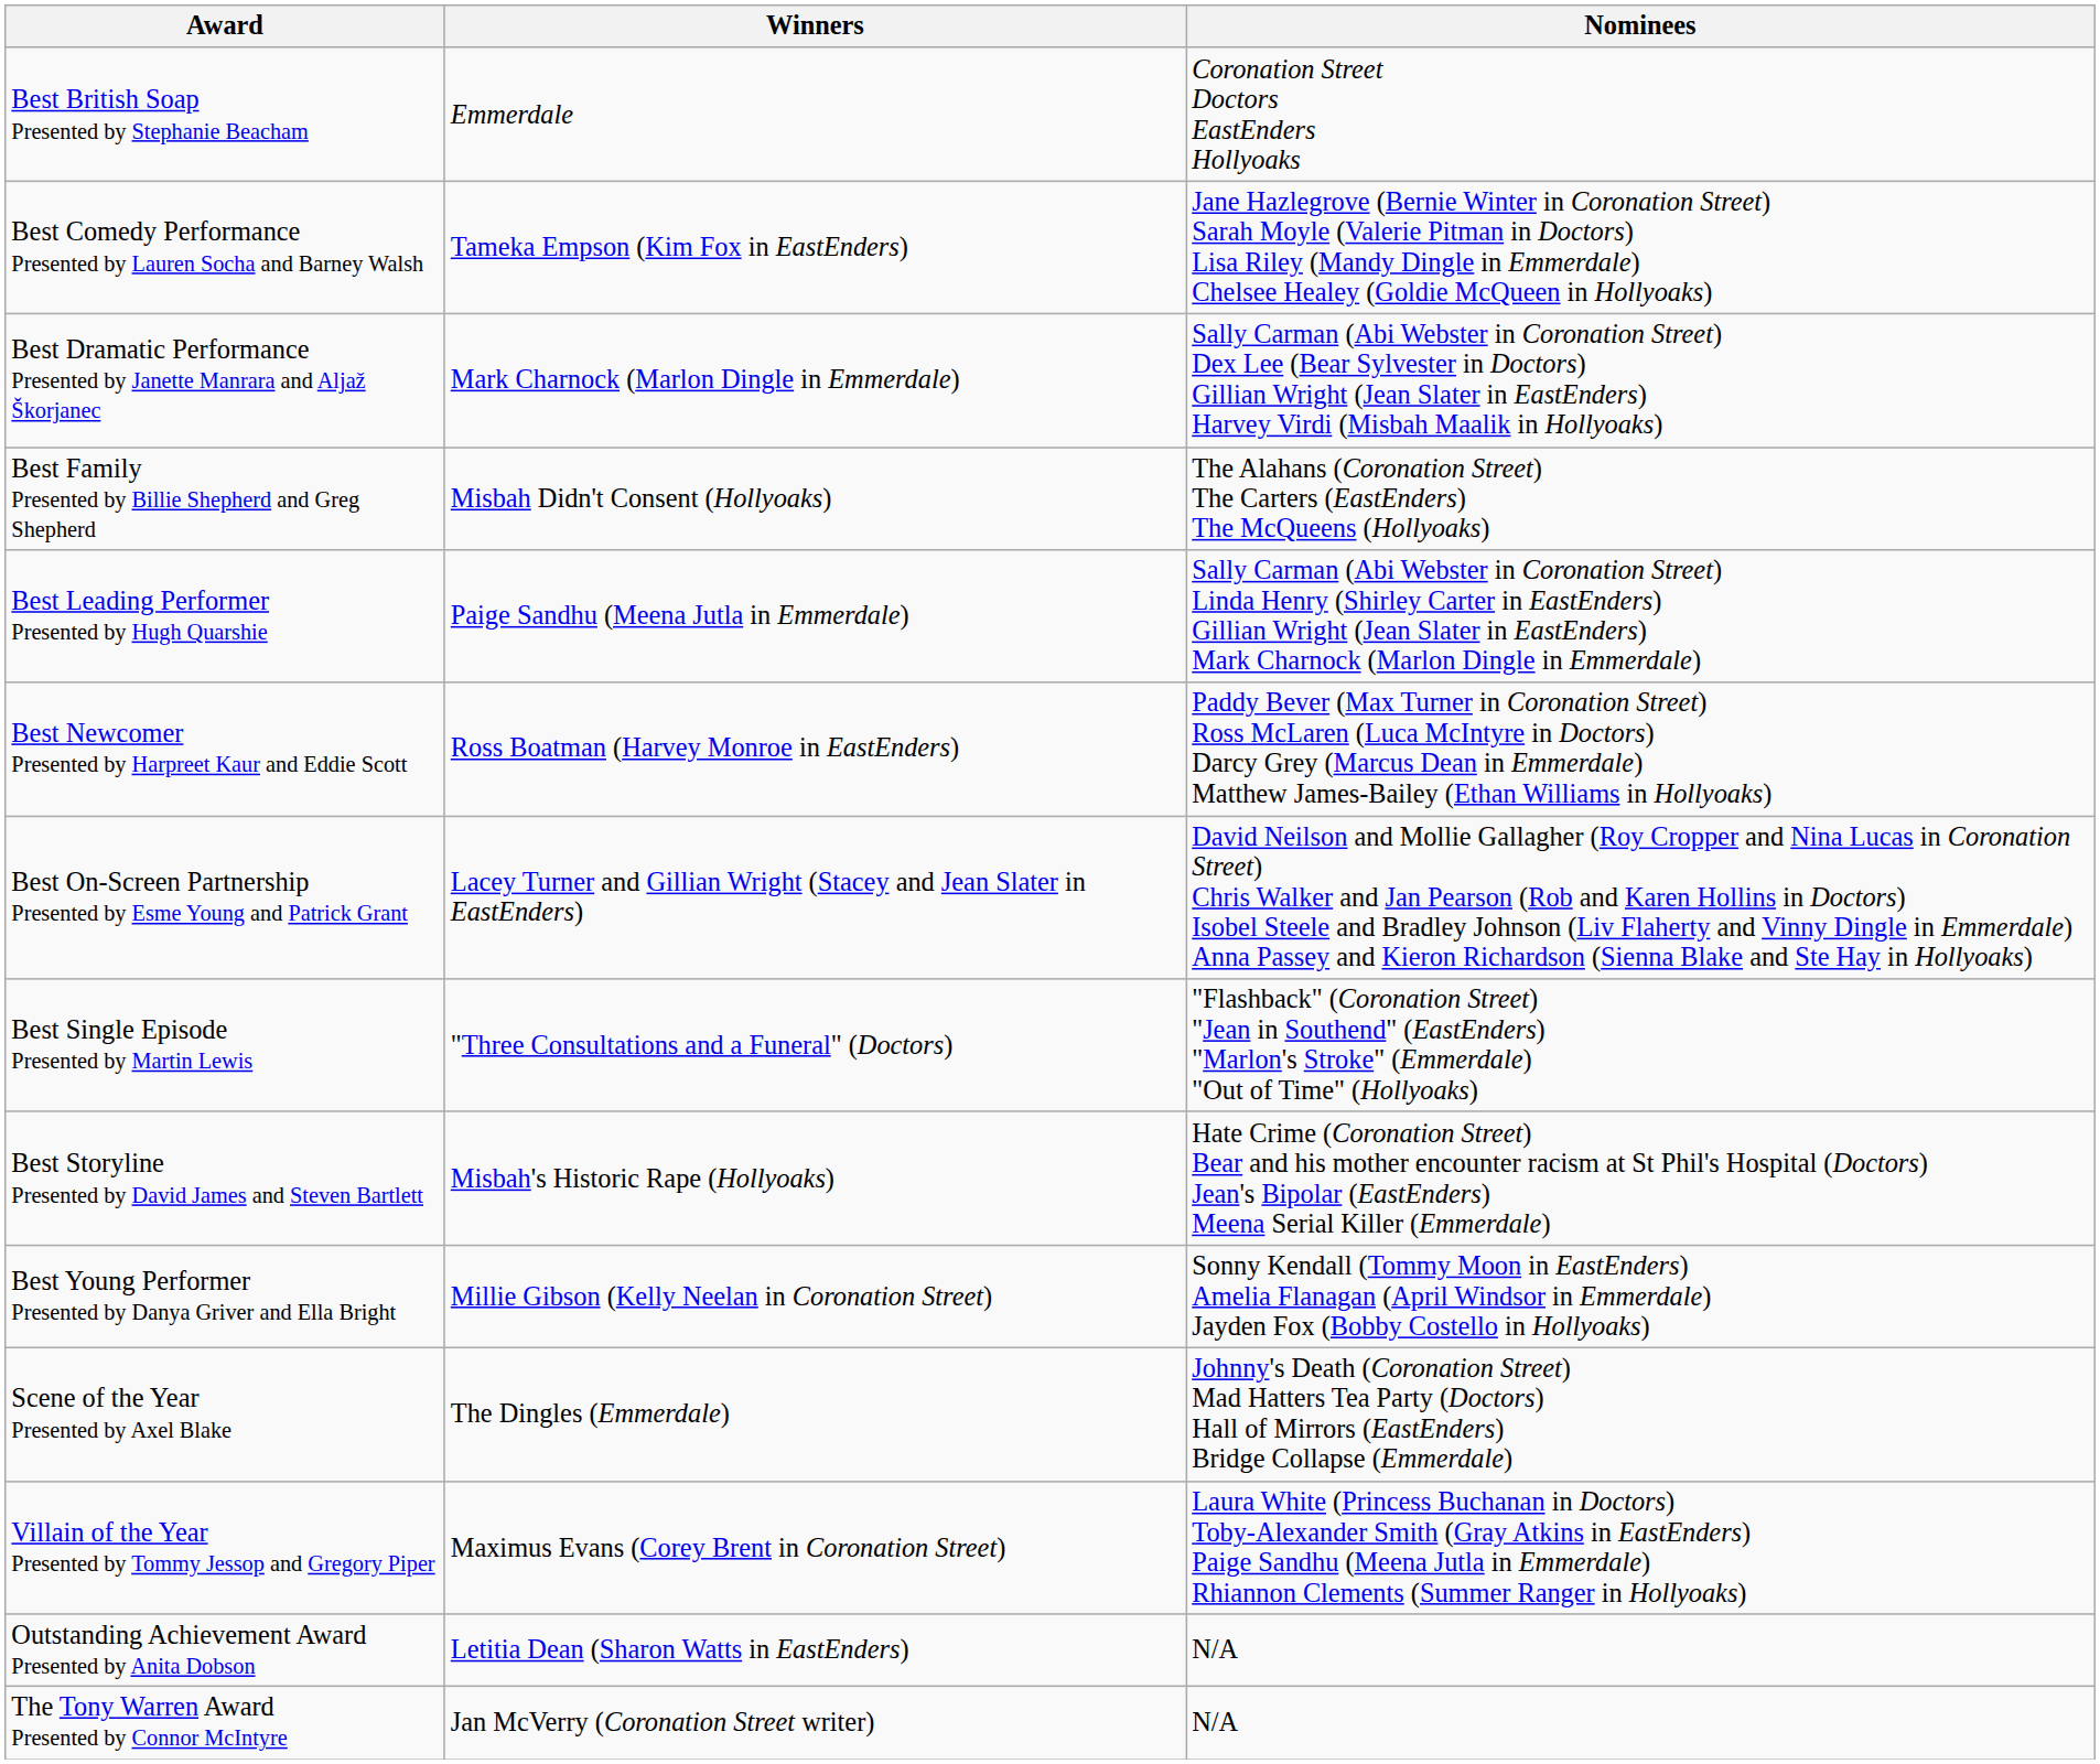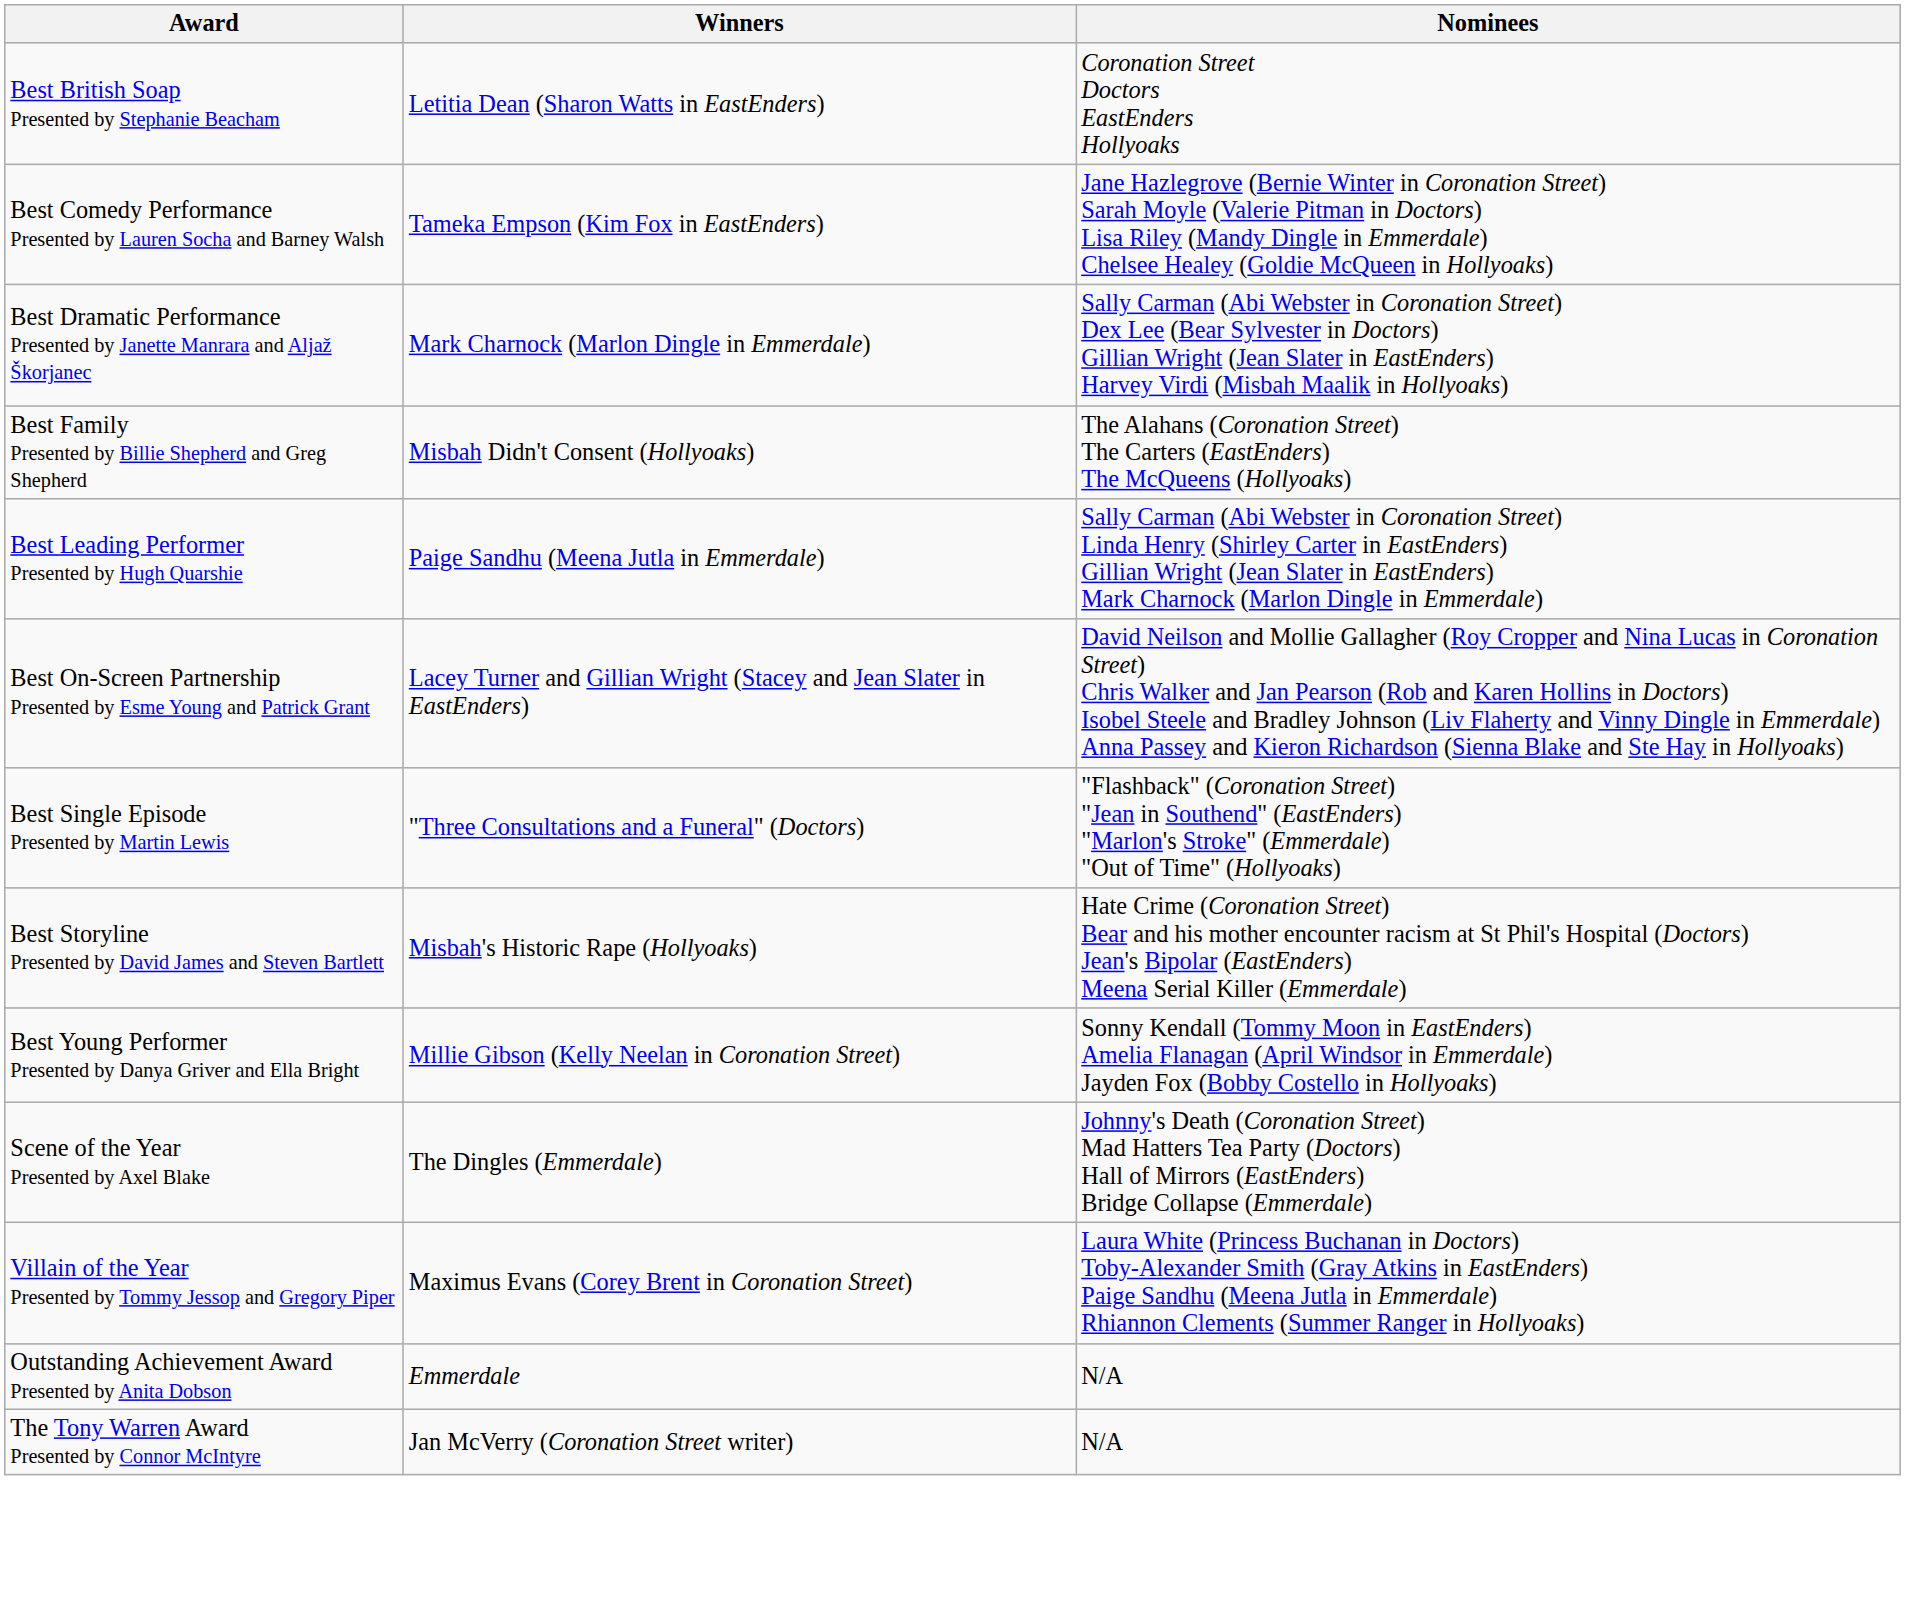Best British Soap Presented by Stephanie Beacham | Winners: Emmerdale -> Letitia Dean (Sharon Watts in EastEnders)
- row: Best Newcomer Presented by Harpreet Kaur and Eddie Scott | Ross Boatman (Harvey Monroe in EastEnders) | Paddy Bever (Max Turner in Coronation Street) Ross McLaren (Luca McIntyre in Doctors) Darcy Grey (Marcus Dean in Emmerdale) Matthew James-Bailey (Ethan Williams in Hollyoaks)
Outstanding Achievement Award Presented by Anita Dobson | Winners: Letitia Dean (Sharon Watts in EastEnders) -> Emmerdale
